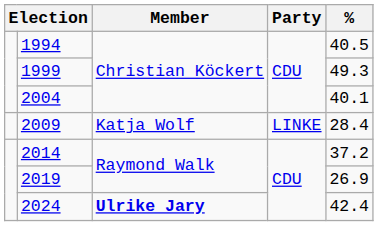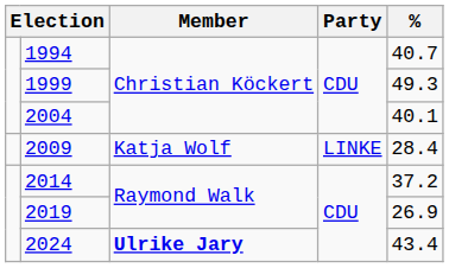1994 | %: 40.5 -> 40.7
2024 | %: 42.4 -> 43.4
